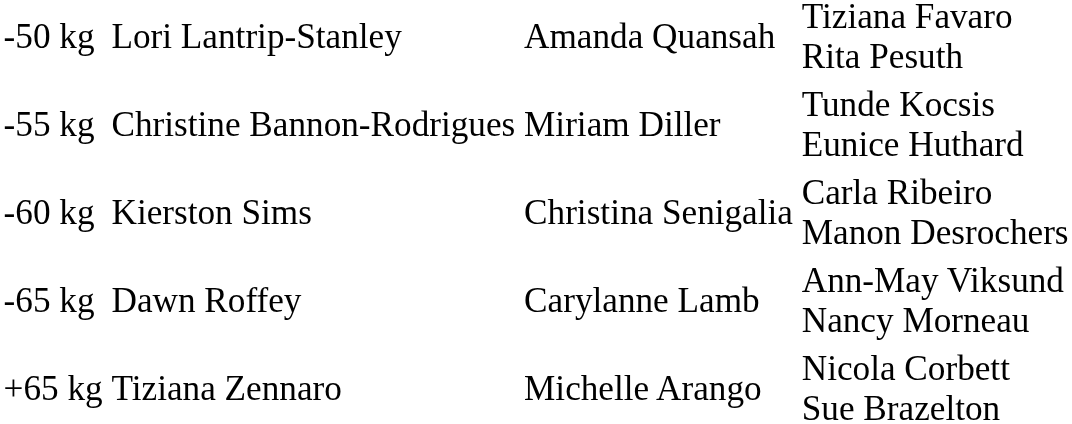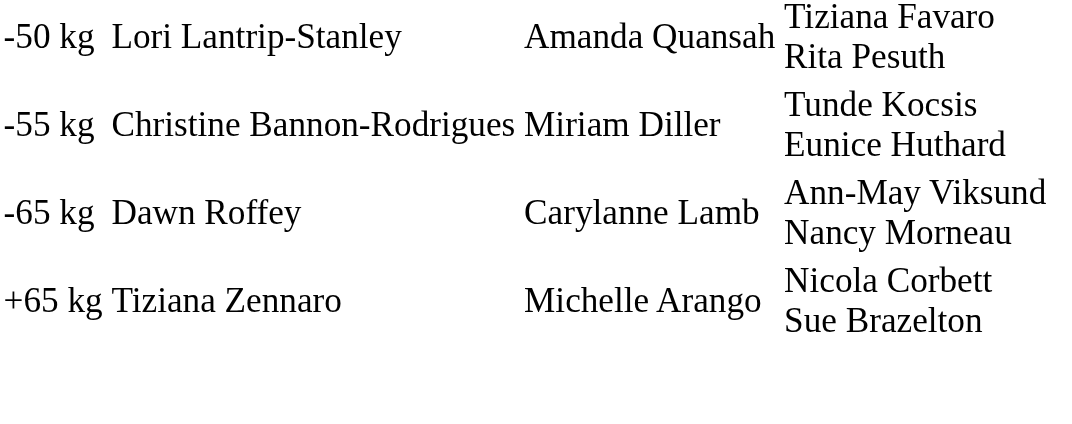- row: -60 kg | Kierston Sims | Christina Senigalia | Carla Ribeiro Manon Desrochers
